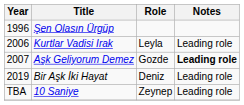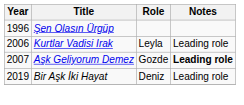- row: TBA | 10 Saniye | Zeynep | Leading role
